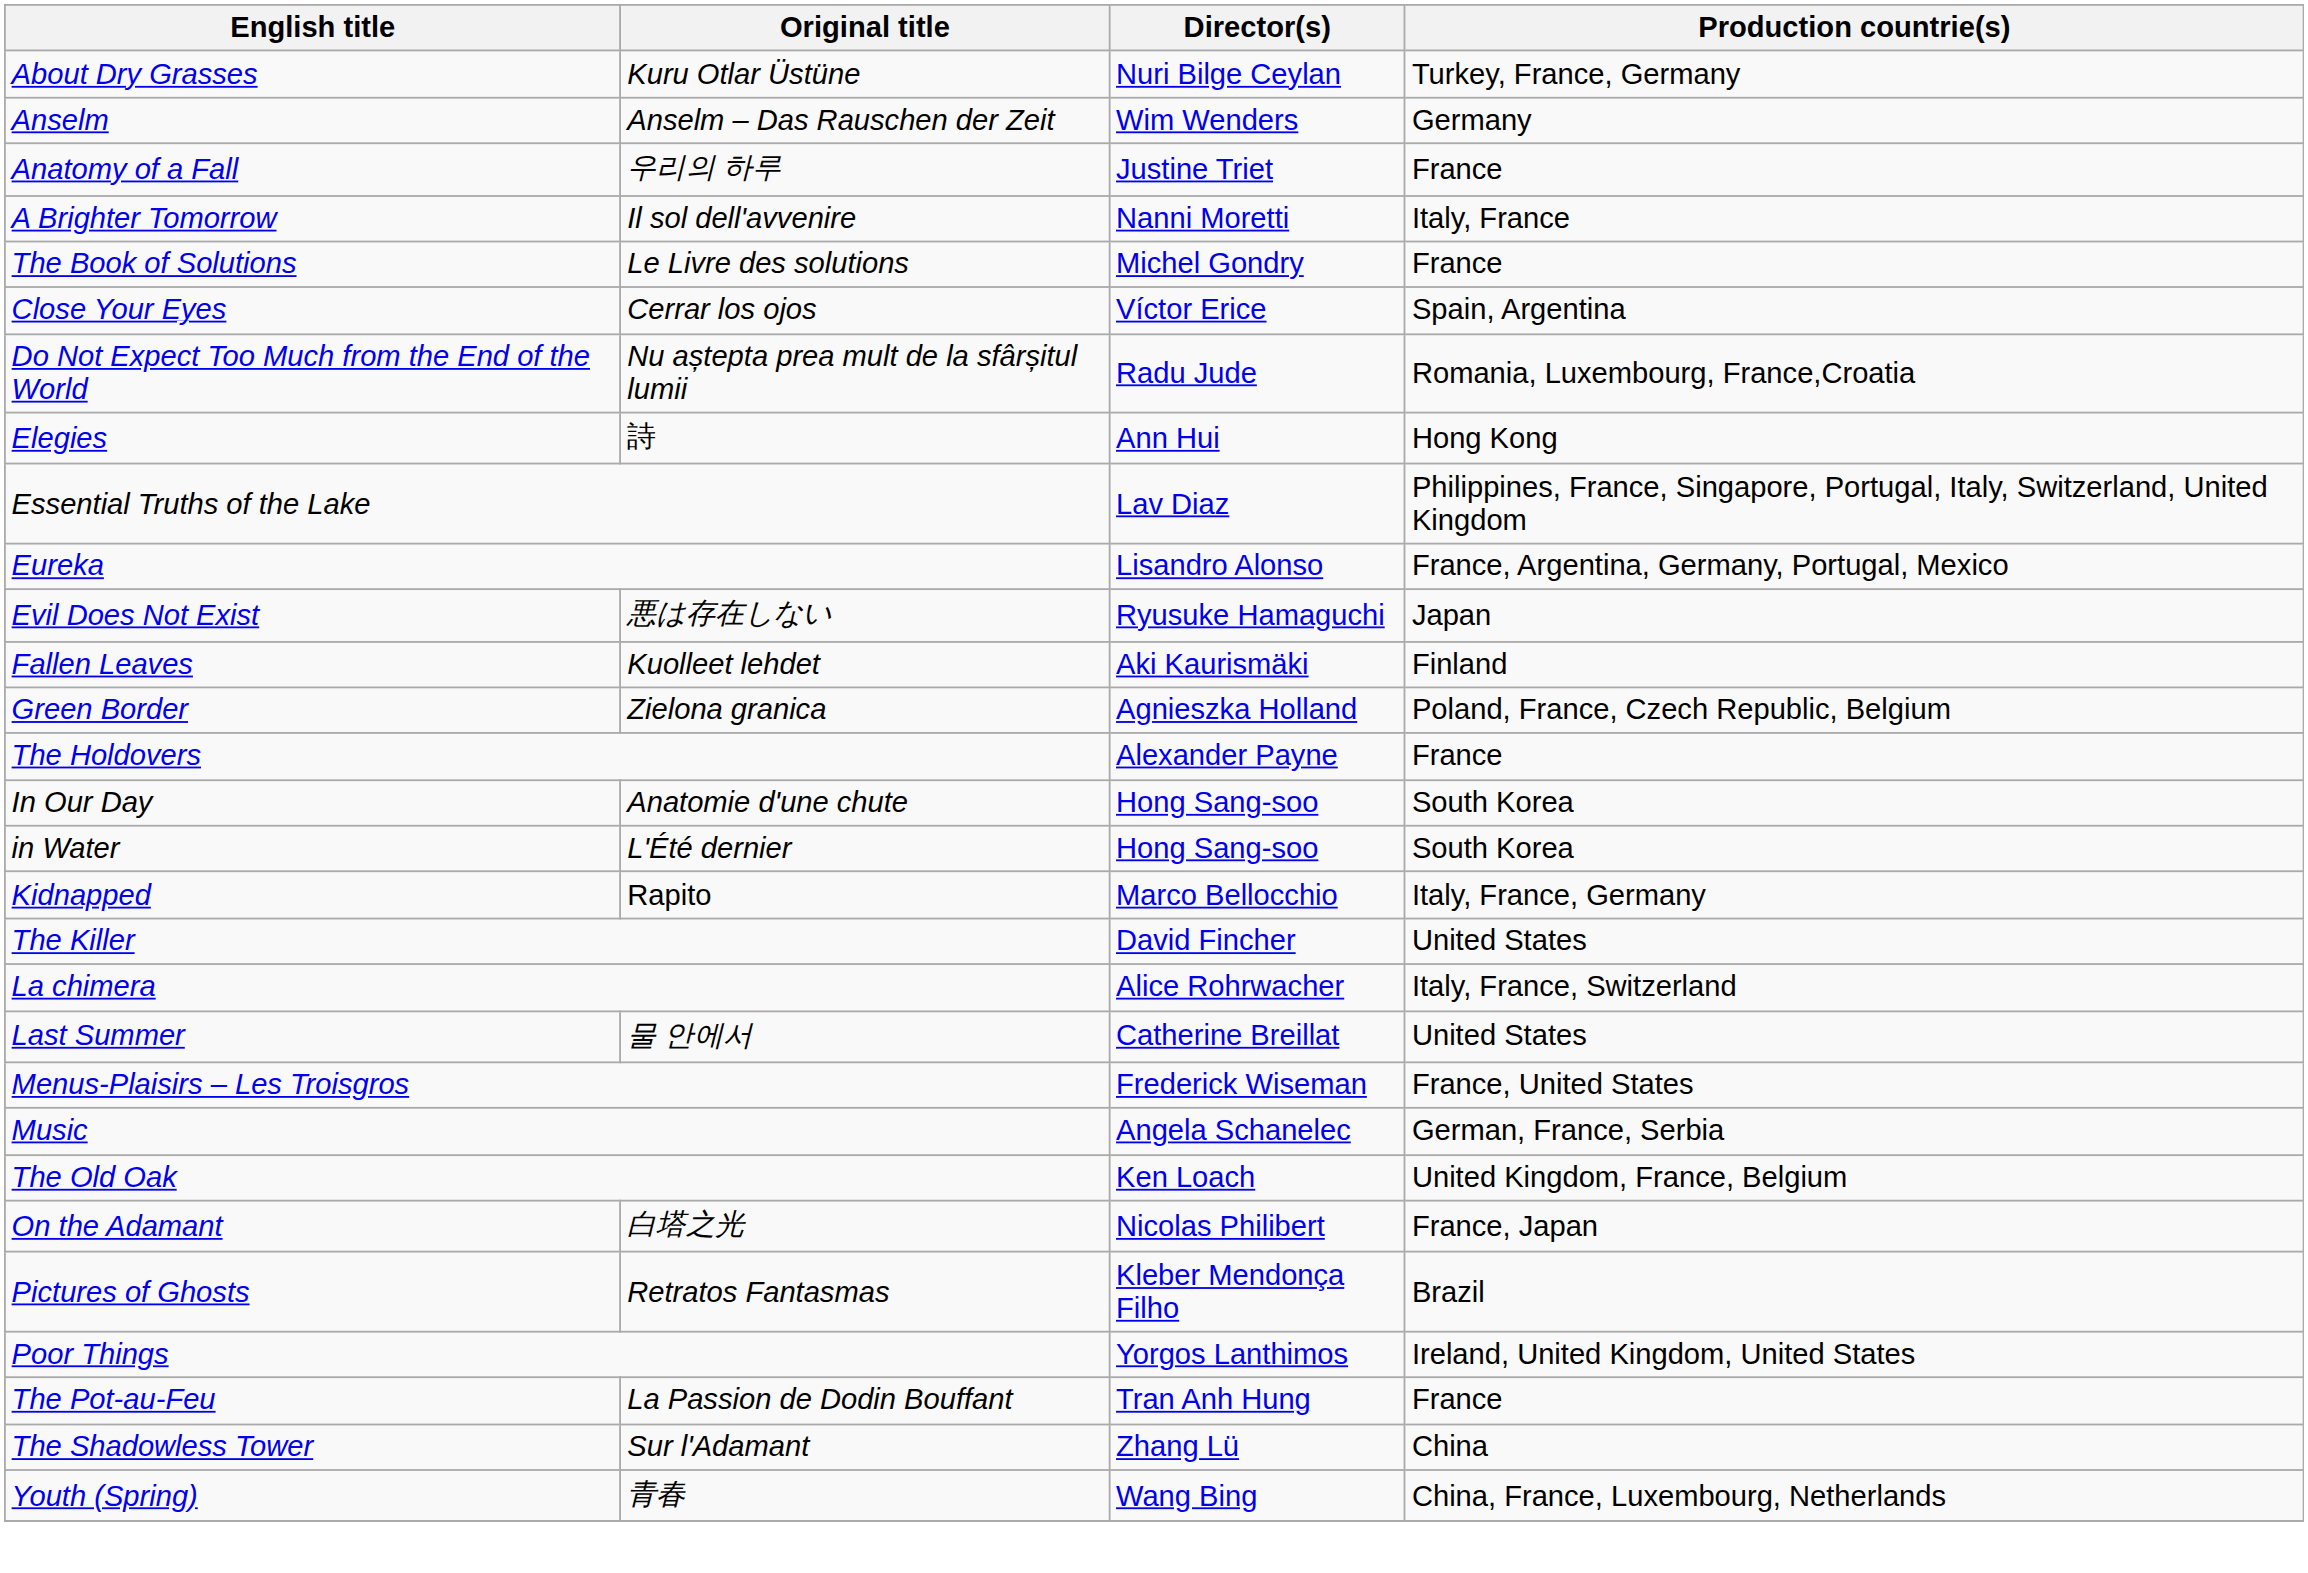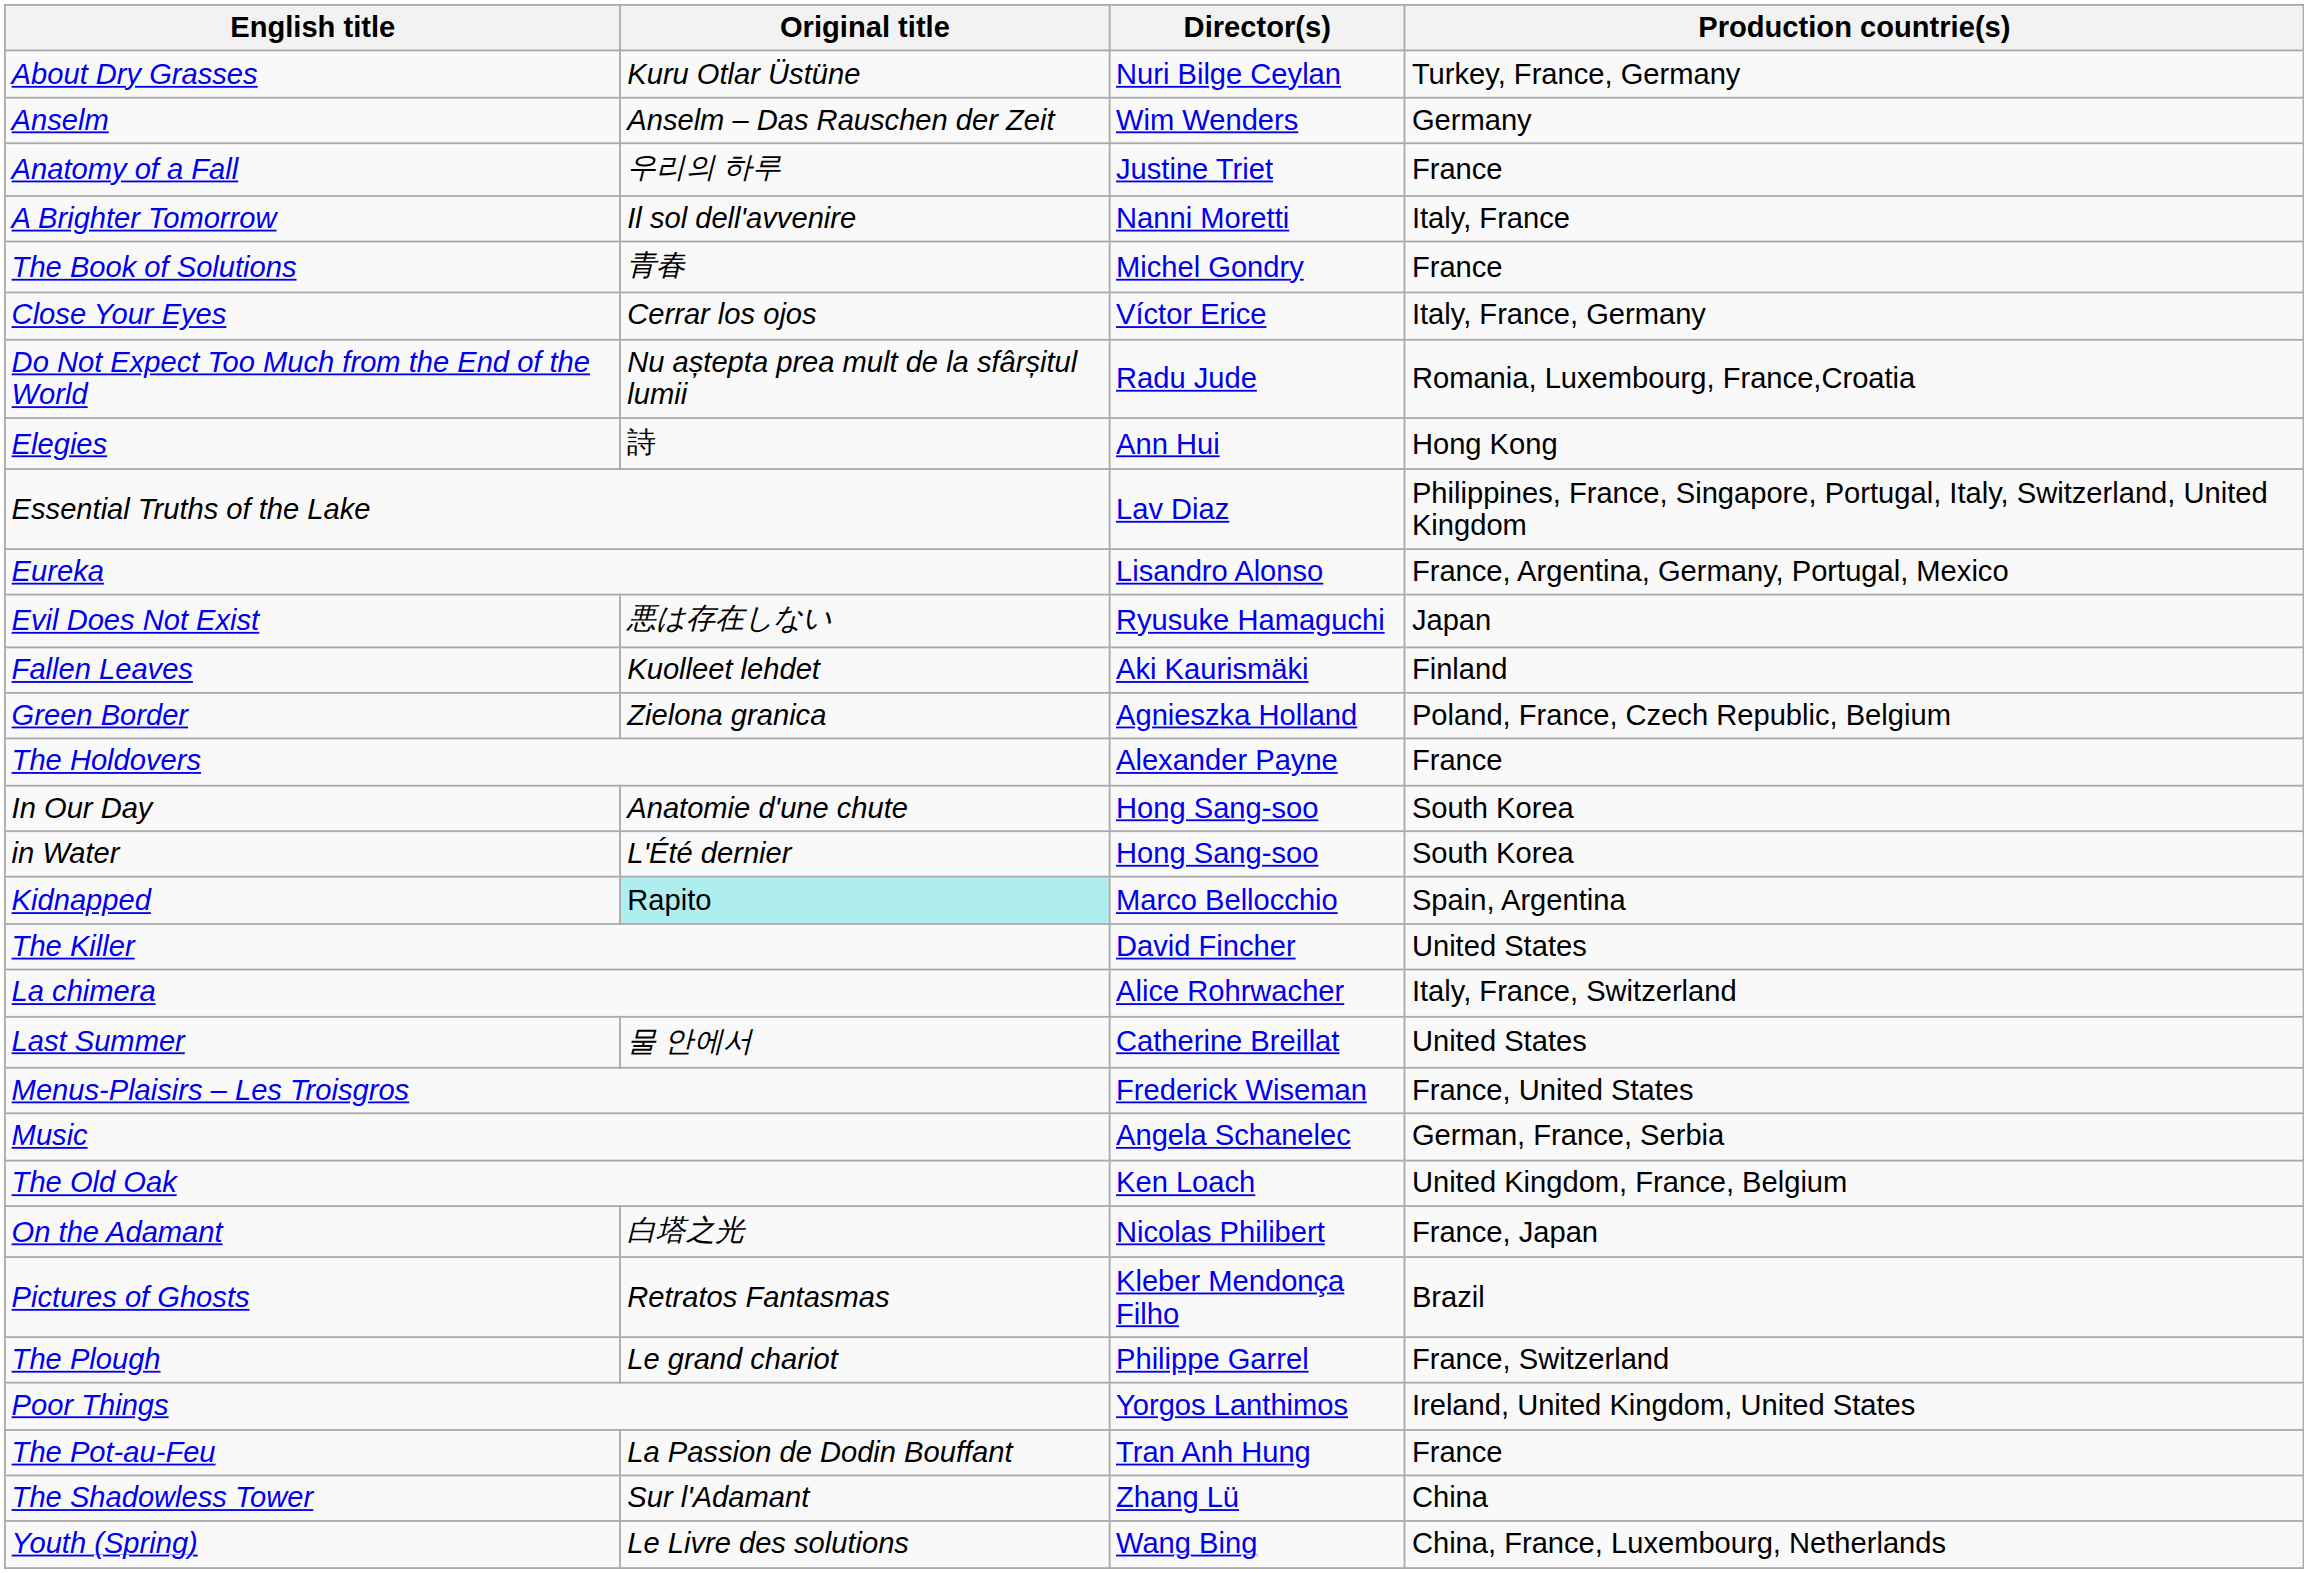The Book of Solutions | Original title: Le Livre des solutions -> 青春
Close Your Eyes | Production countrie(s): Spain, Argentina -> Italy, France, Germany
Kidnapped | Original title: no background -> paleturquoise background
Kidnapped | Production countrie(s): Italy, France, Germany -> Spain, Argentina
+ row: The Plough | Le grand chariot | Philippe Garrel | France, Switzerland
Youth (Spring) | Original title: 青春 -> Le Livre des solutions
